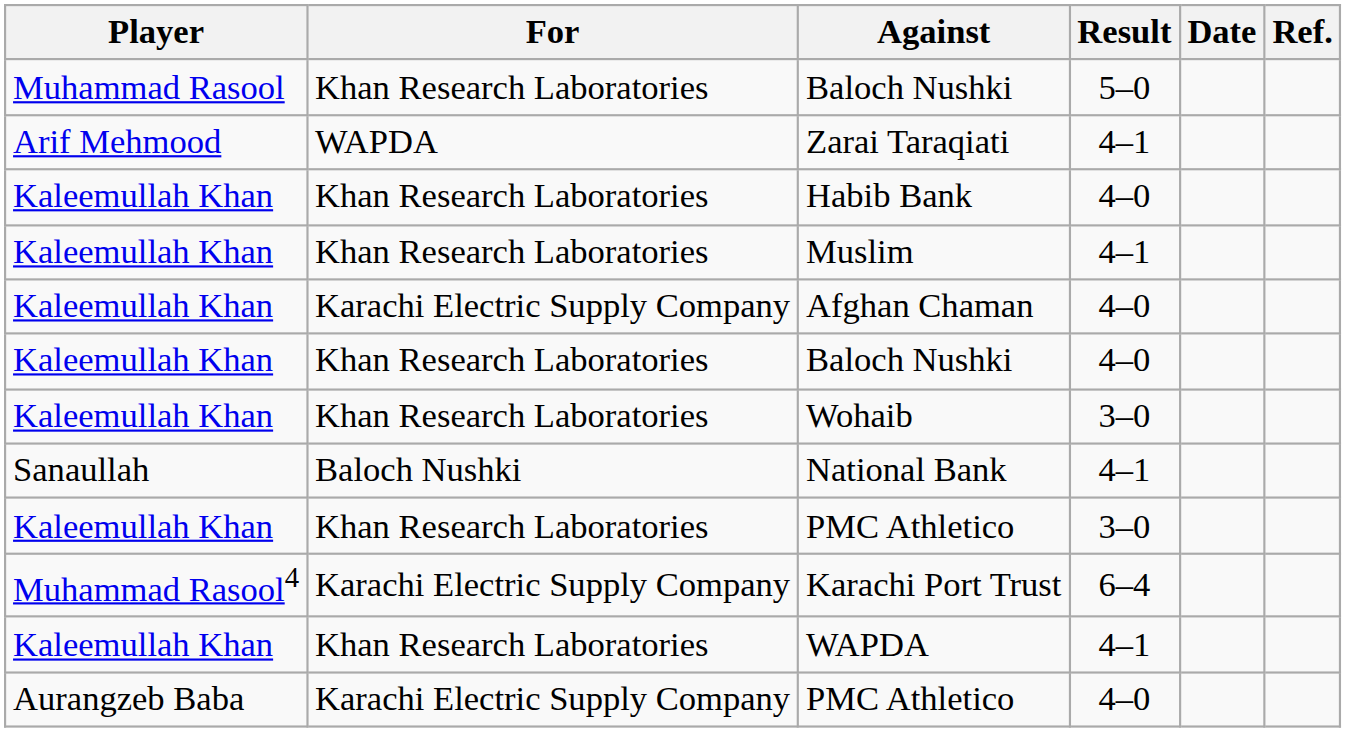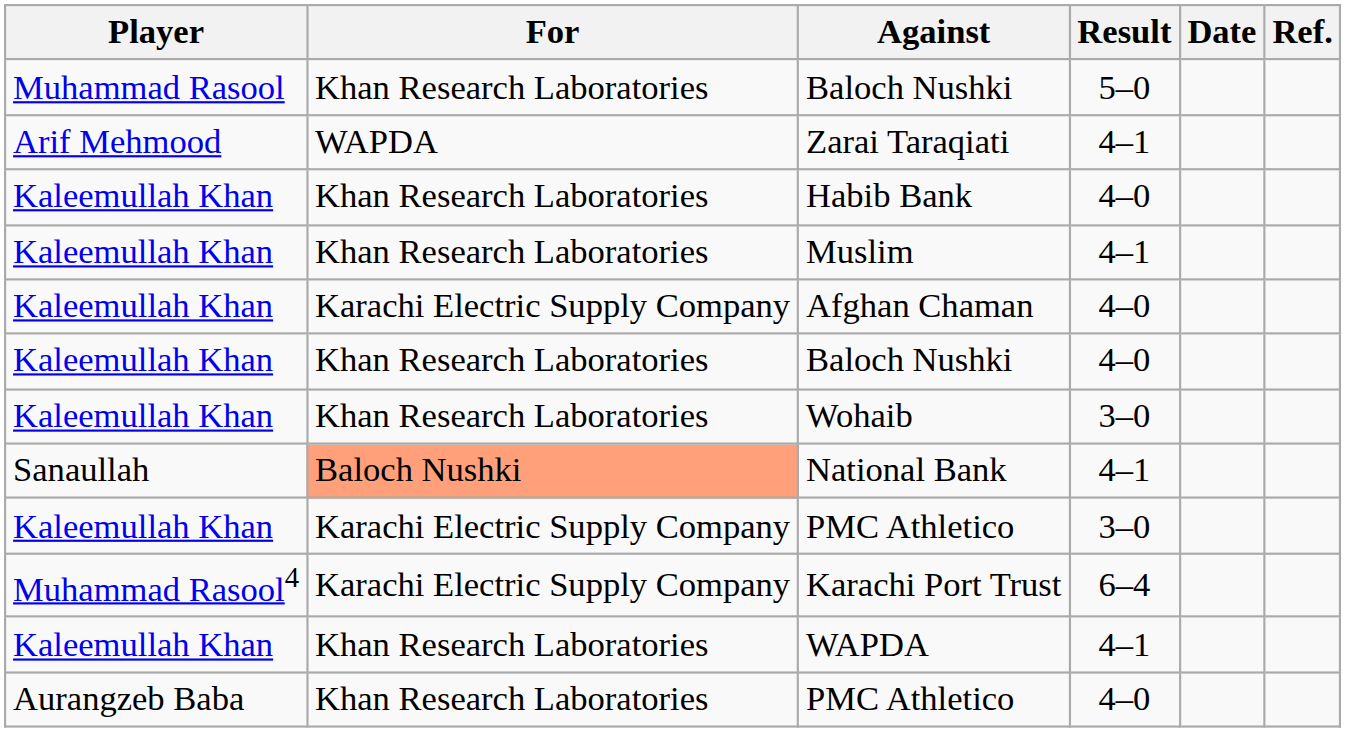National Bank | For: no background -> lightsalmon background
Kaleemullah Khan / PMC Athletico | For: Khan Research Laboratories -> Karachi Electric Supply Company
Aurangzeb Baba / PMC Athletico | For: Karachi Electric Supply Company -> Khan Research Laboratories
